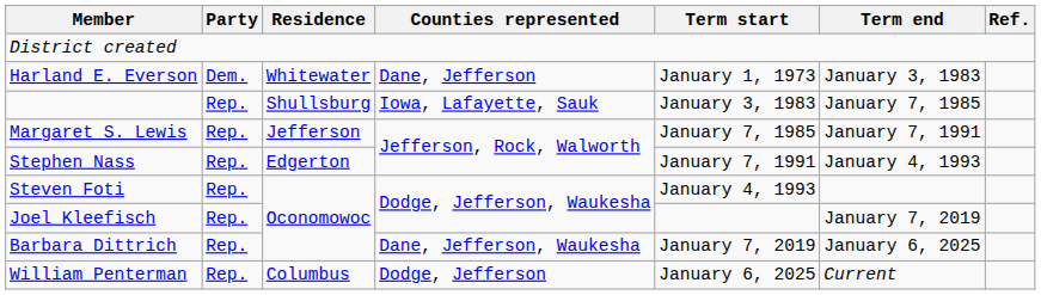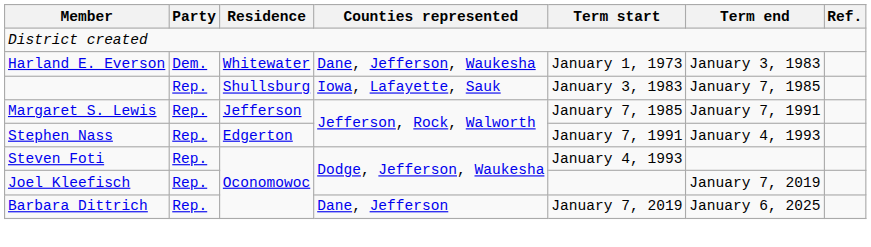Harland E. Everson | Counties represented: Dane, Jefferson -> Dane, Jefferson, Waukesha
Barbara Dittrich | Counties represented: Dane, Jefferson, Waukesha -> Dane, Jefferson
- row: William Penterman | Rep. | Columbus | Dodge, Jefferson | January 6, 2025 | Current
